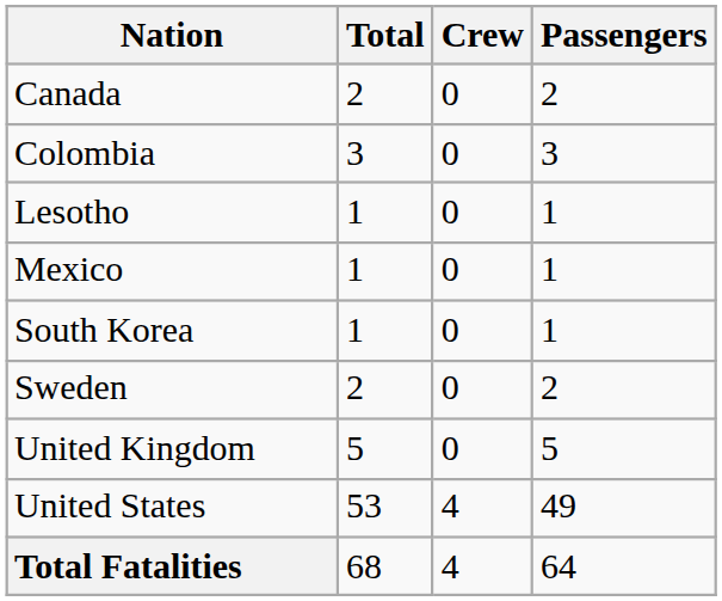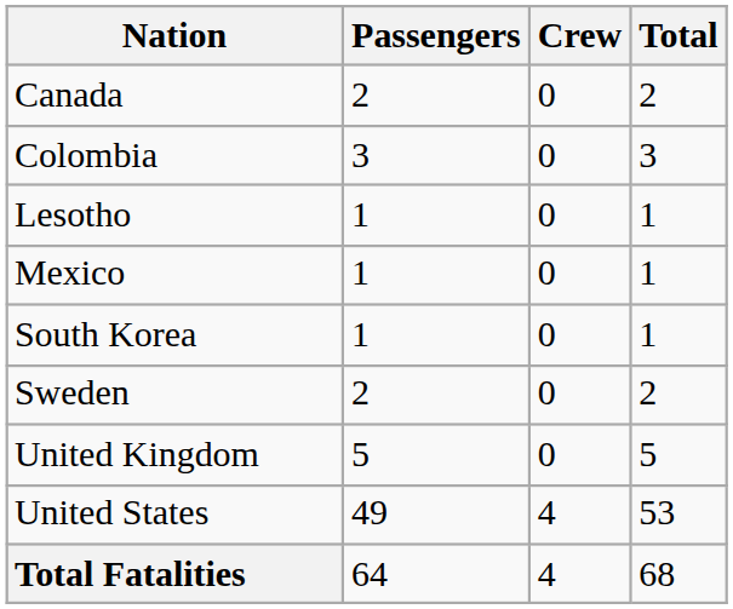columns swapped: Passengers <-> Total
